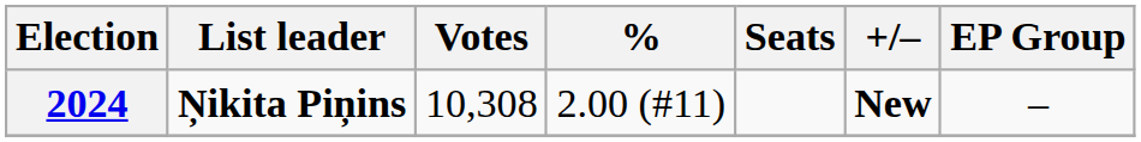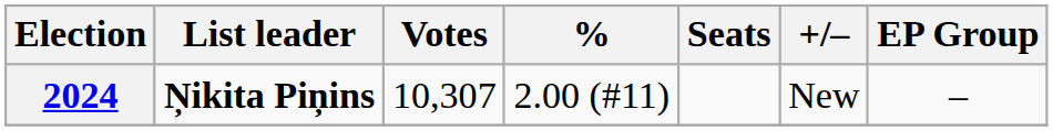2024 | Votes: 10,308 -> 10,307
2024 | +/–: bold -> normal
